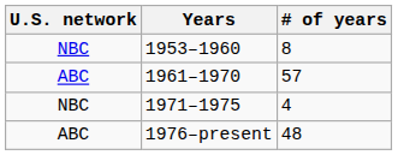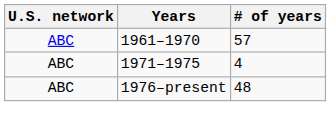- row: NBC | 1953–1960 | 8
1971–1975 | U.S. network: NBC -> ABC
